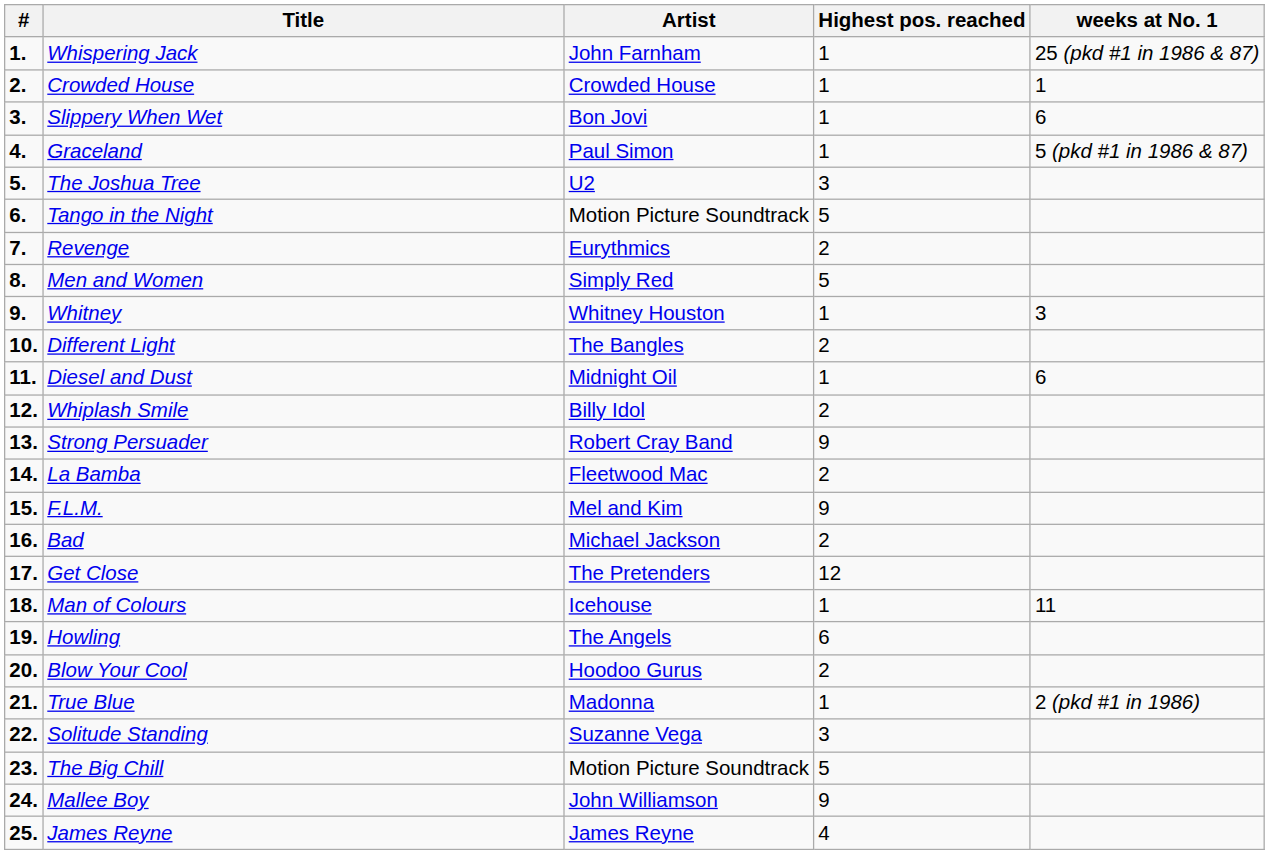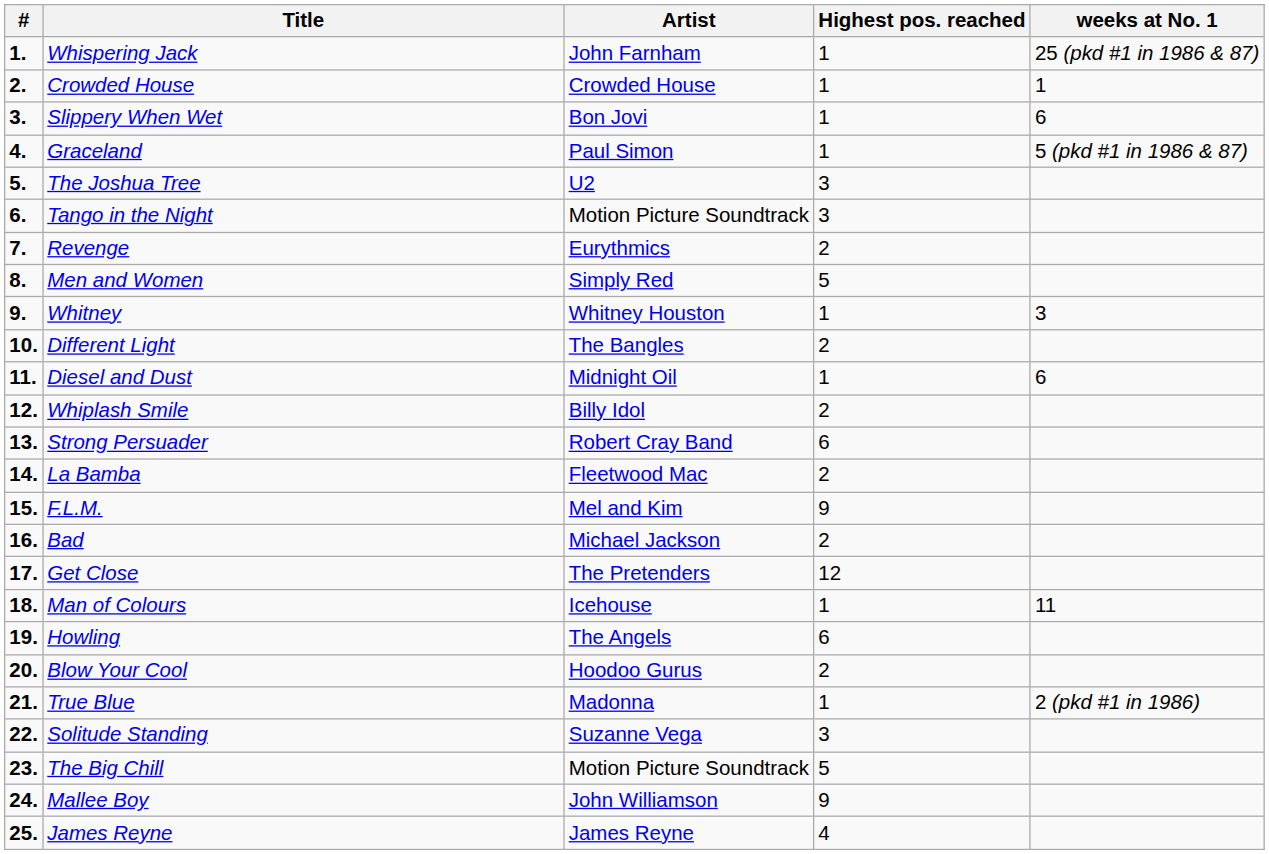Tango in the Night | Highest pos. reached: 5 -> 3
Strong Persuader | Highest pos. reached: 9 -> 6
